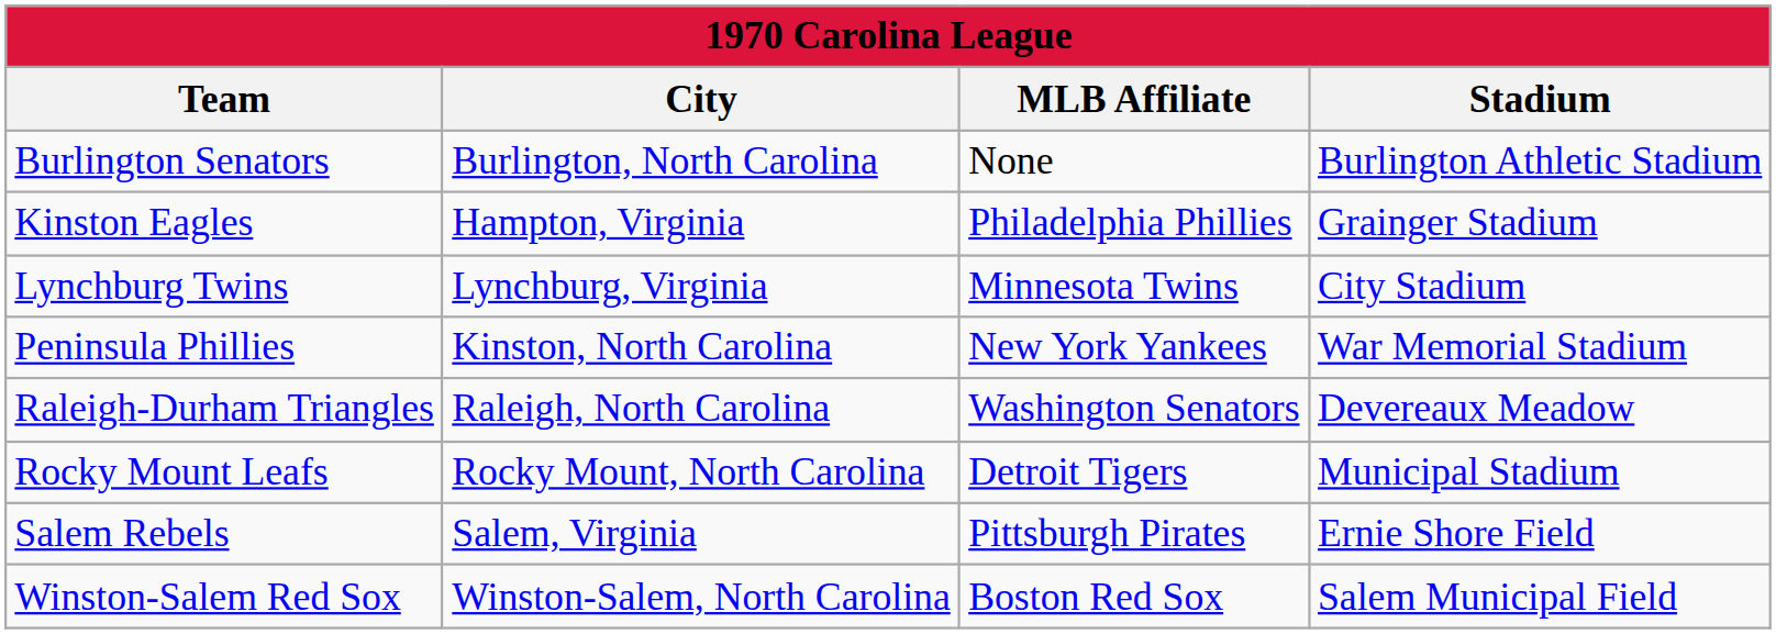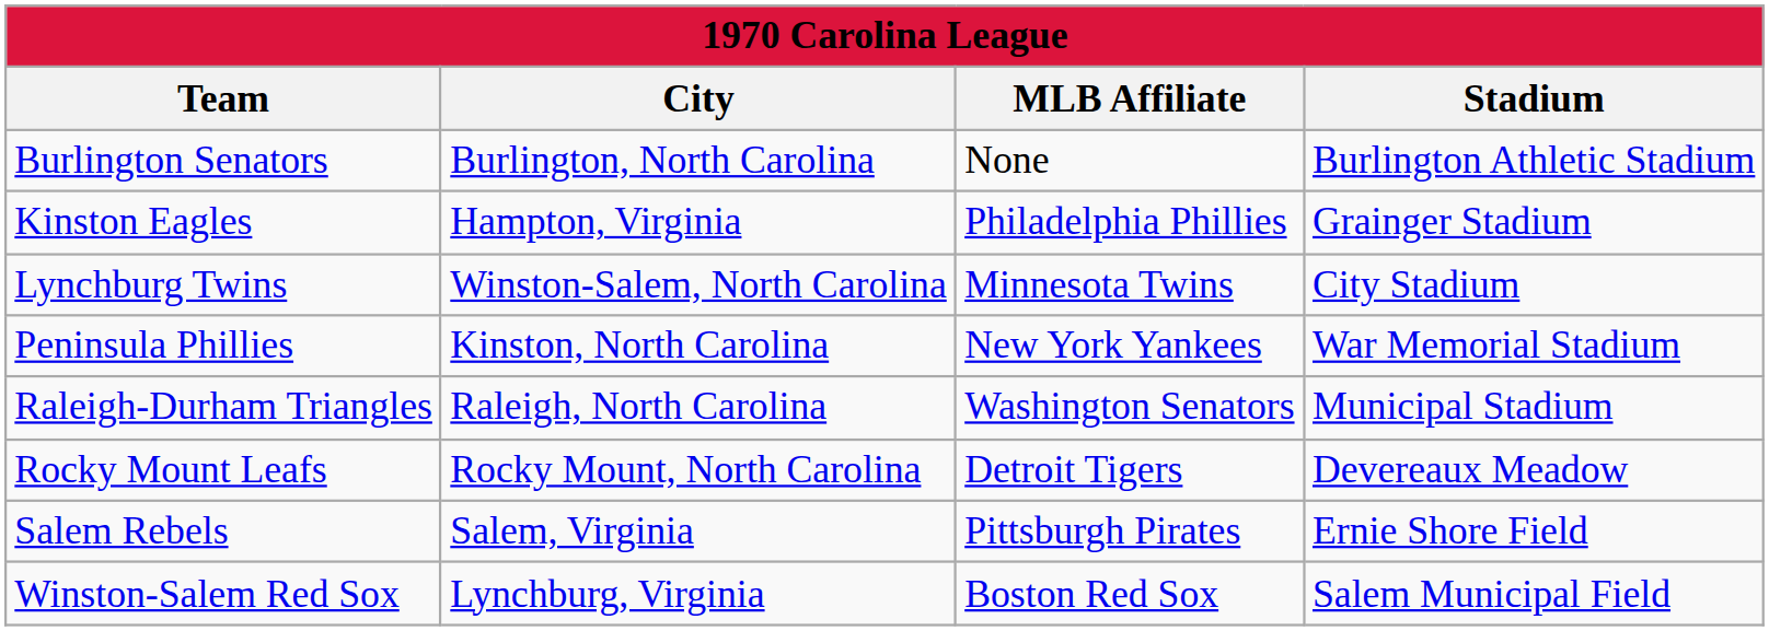Lynchburg Twins | City: Lynchburg, Virginia -> Winston-Salem, North Carolina
Raleigh-Durham Triangles | Stadium: Devereaux Meadow -> Municipal Stadium
Rocky Mount Leafs | Stadium: Municipal Stadium -> Devereaux Meadow
Winston-Salem Red Sox | City: Winston-Salem, North Carolina -> Lynchburg, Virginia
